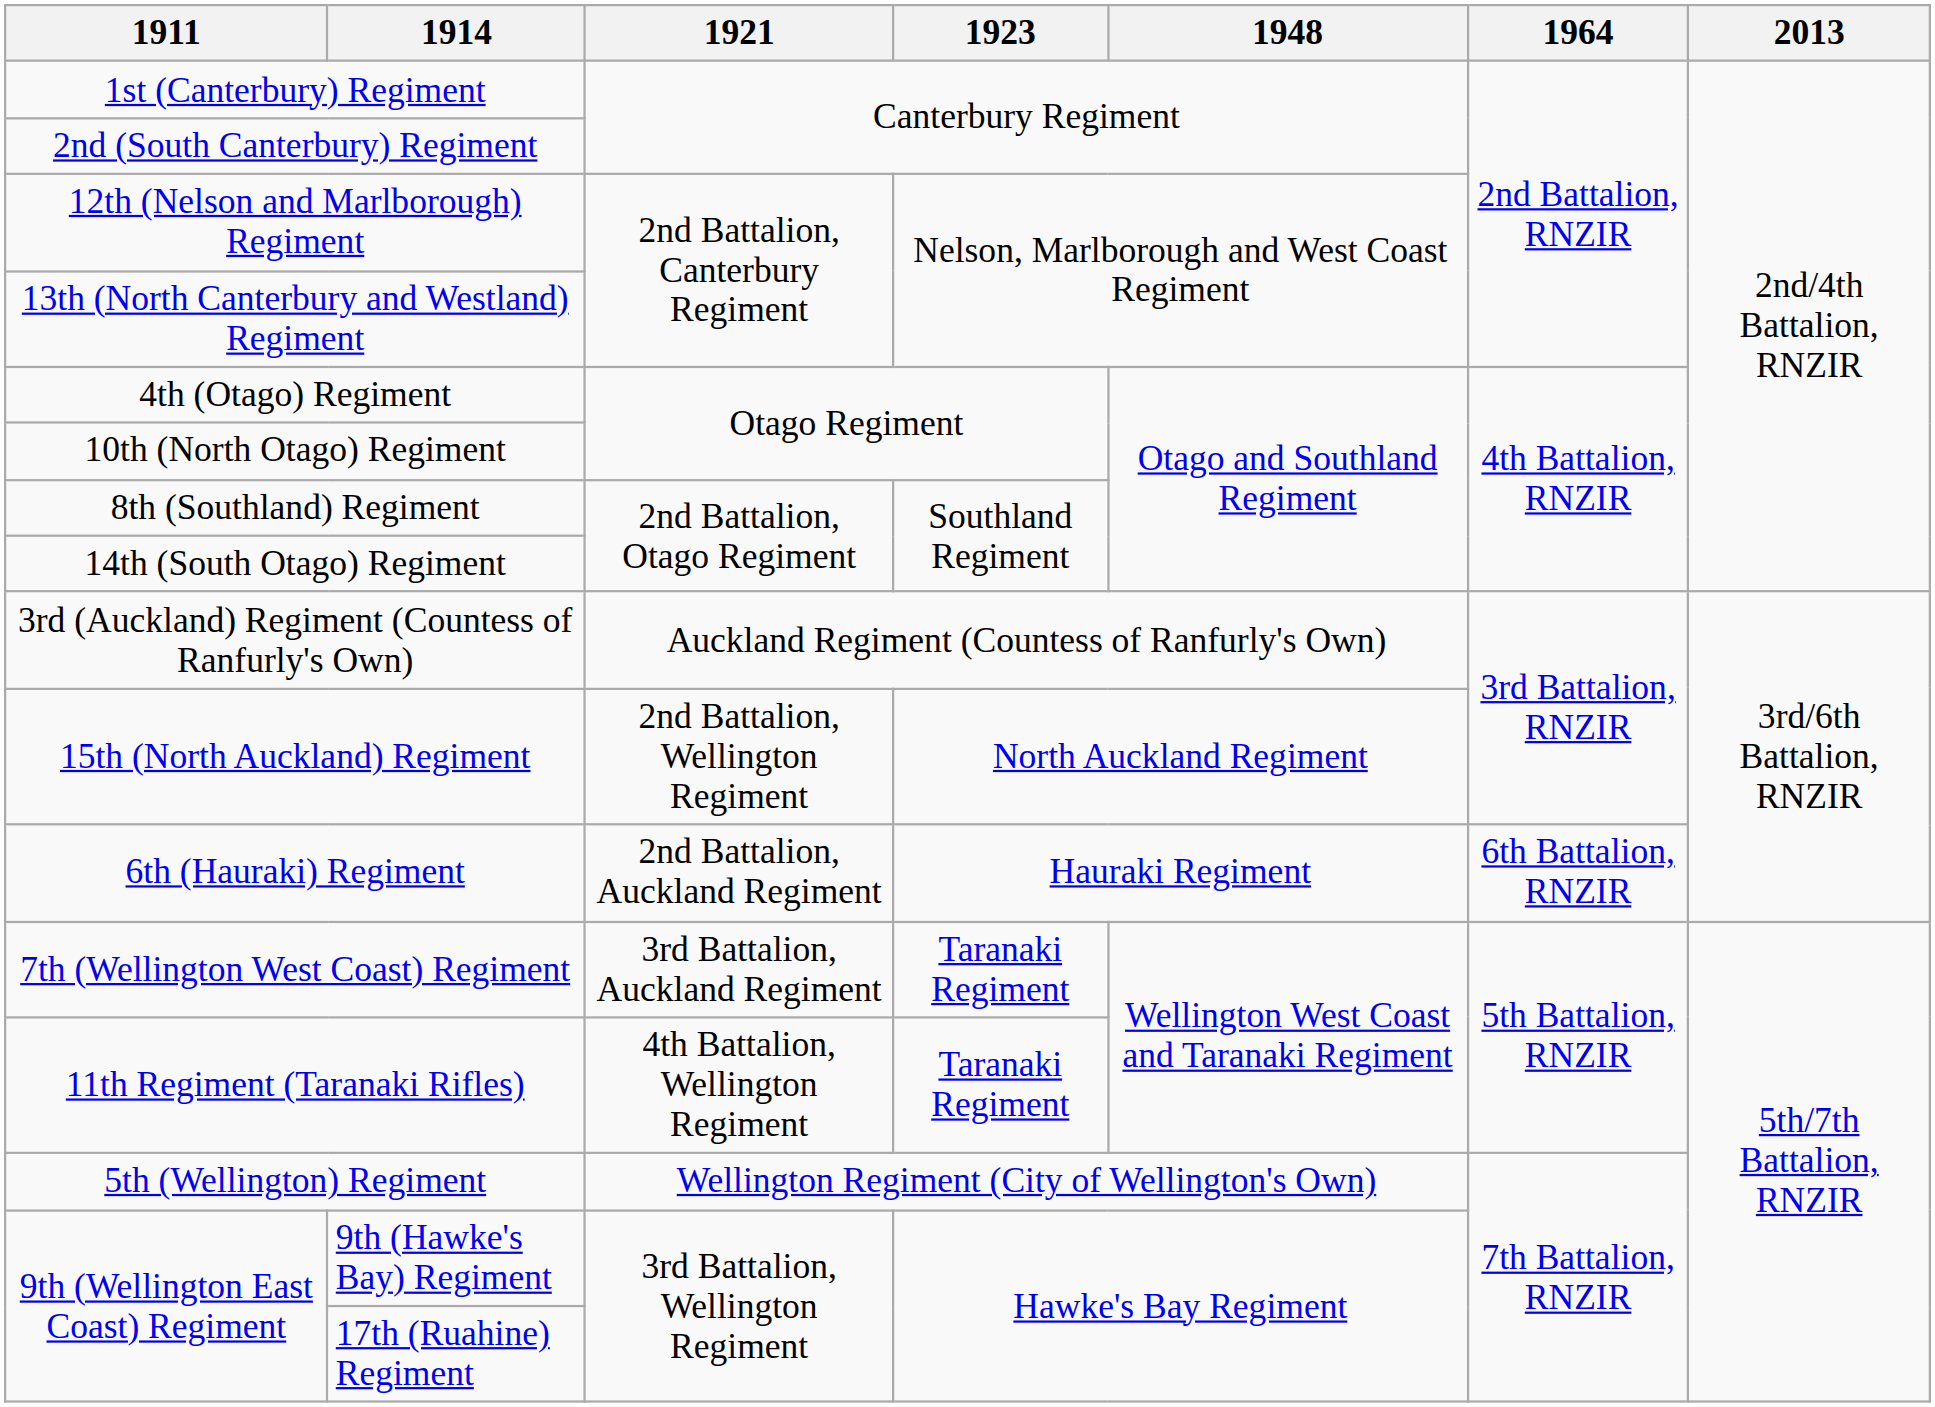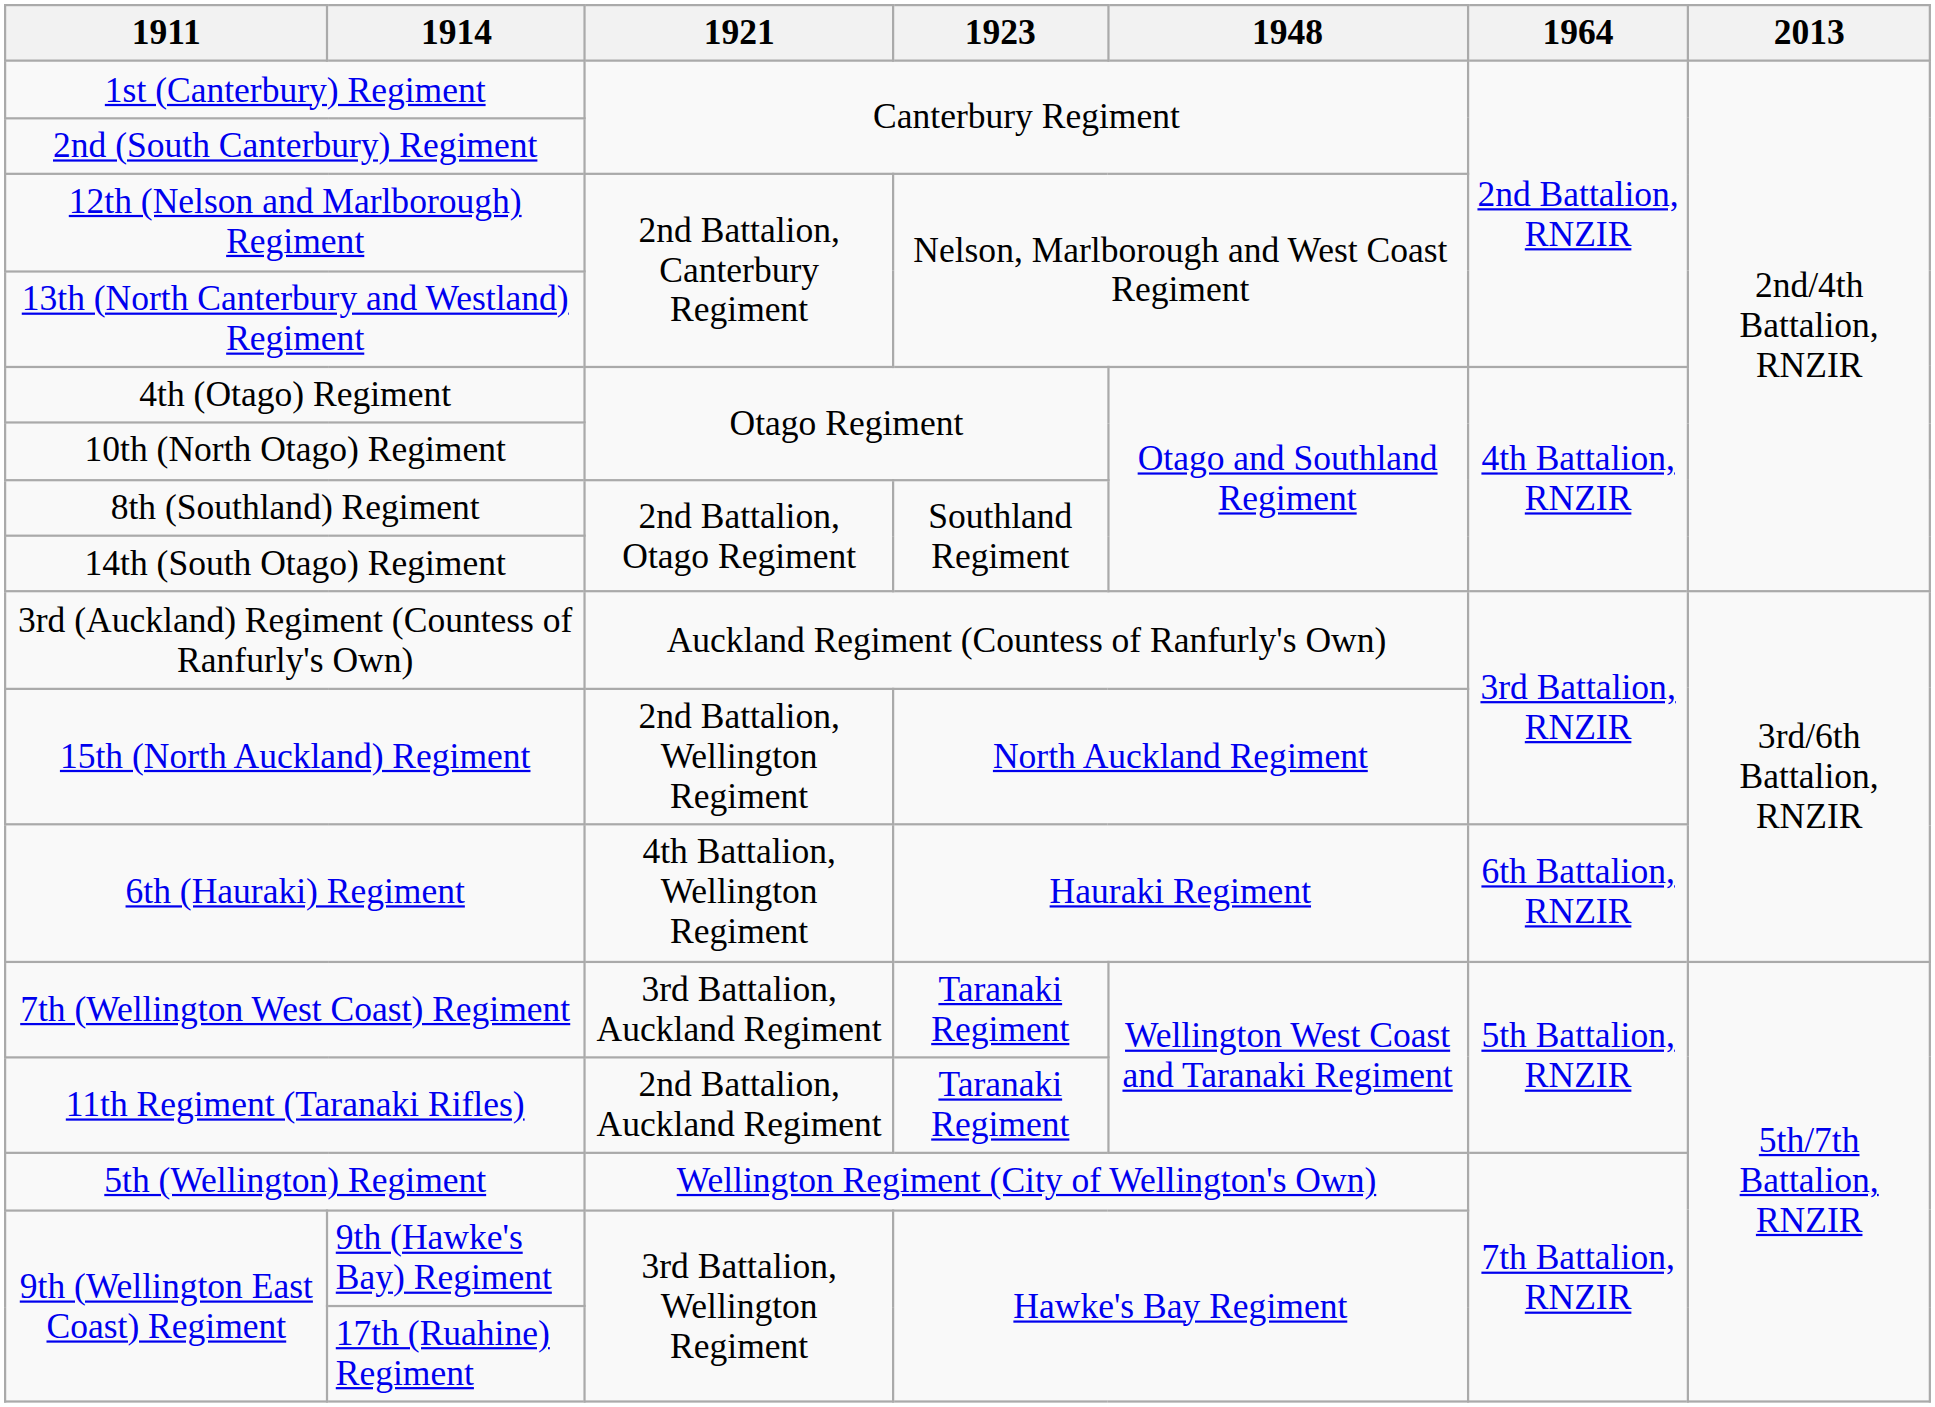6th (Hauraki) Regiment | 1921: 2nd Battalion, Auckland Regiment -> 4th Battalion, Wellington Regiment
11th Regiment (Taranaki Rifles) | 1921: 4th Battalion, Wellington Regiment -> 2nd Battalion, Auckland Regiment
